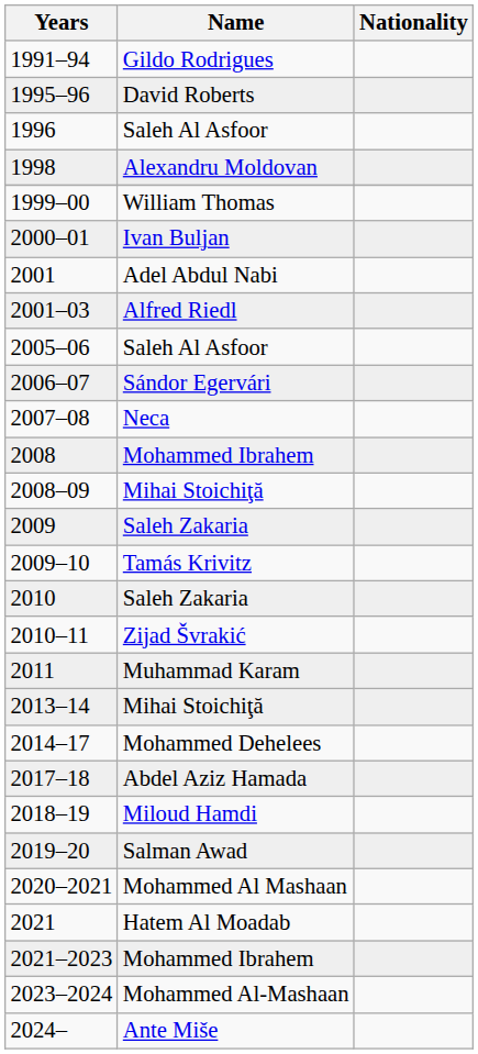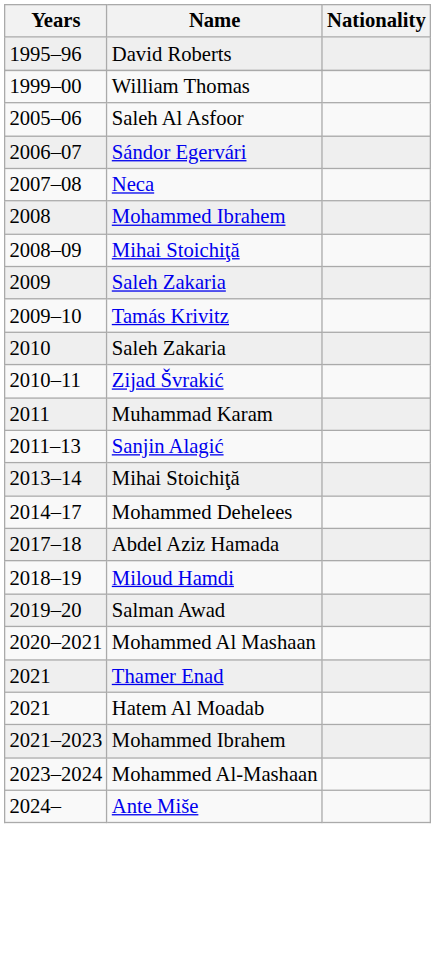- row: 1991–94 | Gildo Rodrigues
- row: 1996 | Saleh Al Asfoor
- row: 1998 | Alexandru Moldovan
- row: 2000–01 | Ivan Buljan
- row: 2001 | Adel Abdul Nabi
- row: 2001–03 | Alfred Riedl
+ row: 2011–13 | Sanjin Alagić
+ row: 2021 | Thamer Enad
